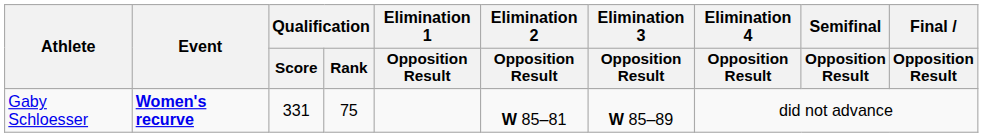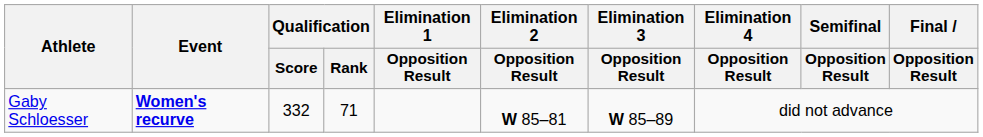Gaby Schloesser | Qualification / Score: 331 -> 332
Gaby Schloesser | Qualification / Rank: 75 -> 71
